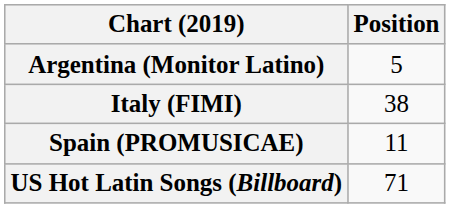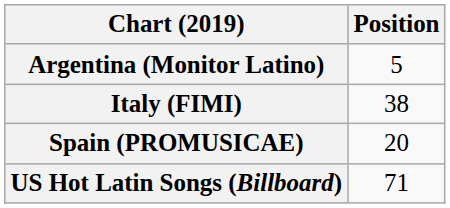Spain (PROMUSICAE) | Position: 11 -> 20
